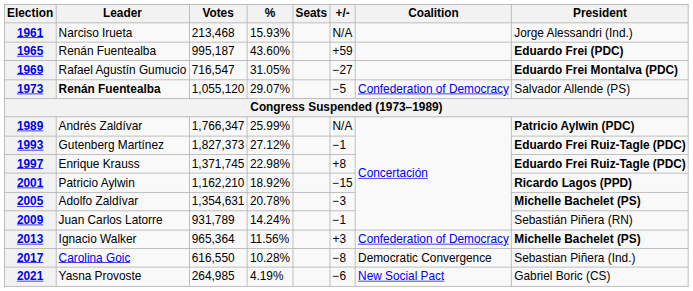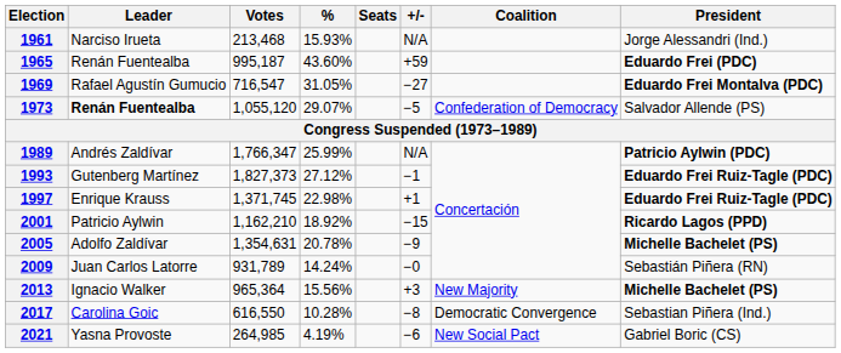1997 | +/-: +8 -> +1
2005 | +/-: −3 -> −9
2009 | +/-: −1 -> −0
2013 | %: 11.56% -> 15.56%
2013 | Coalition: Confederation of Democracy -> New Majority
